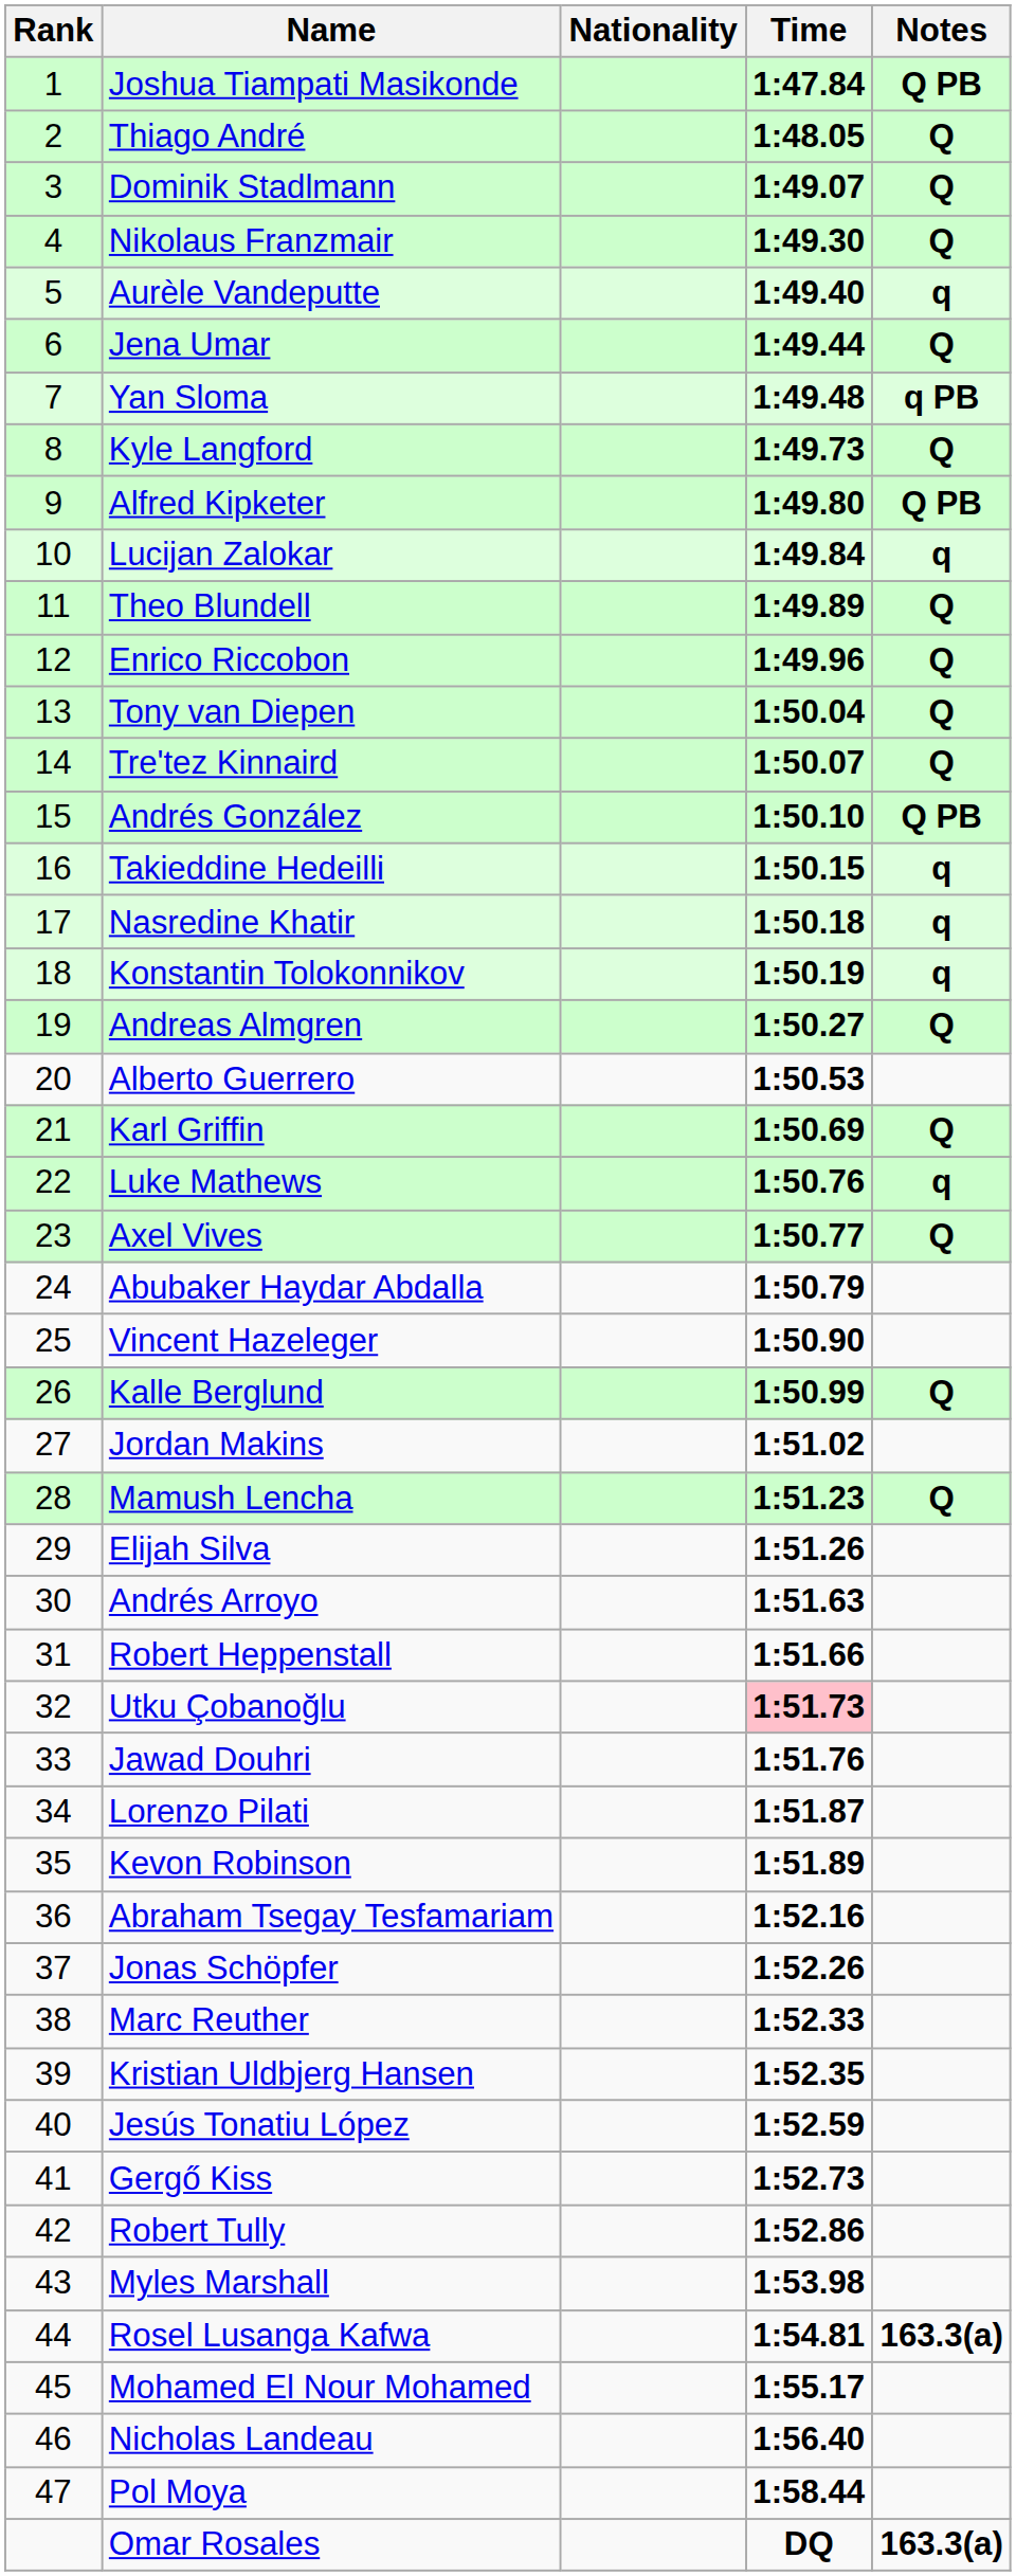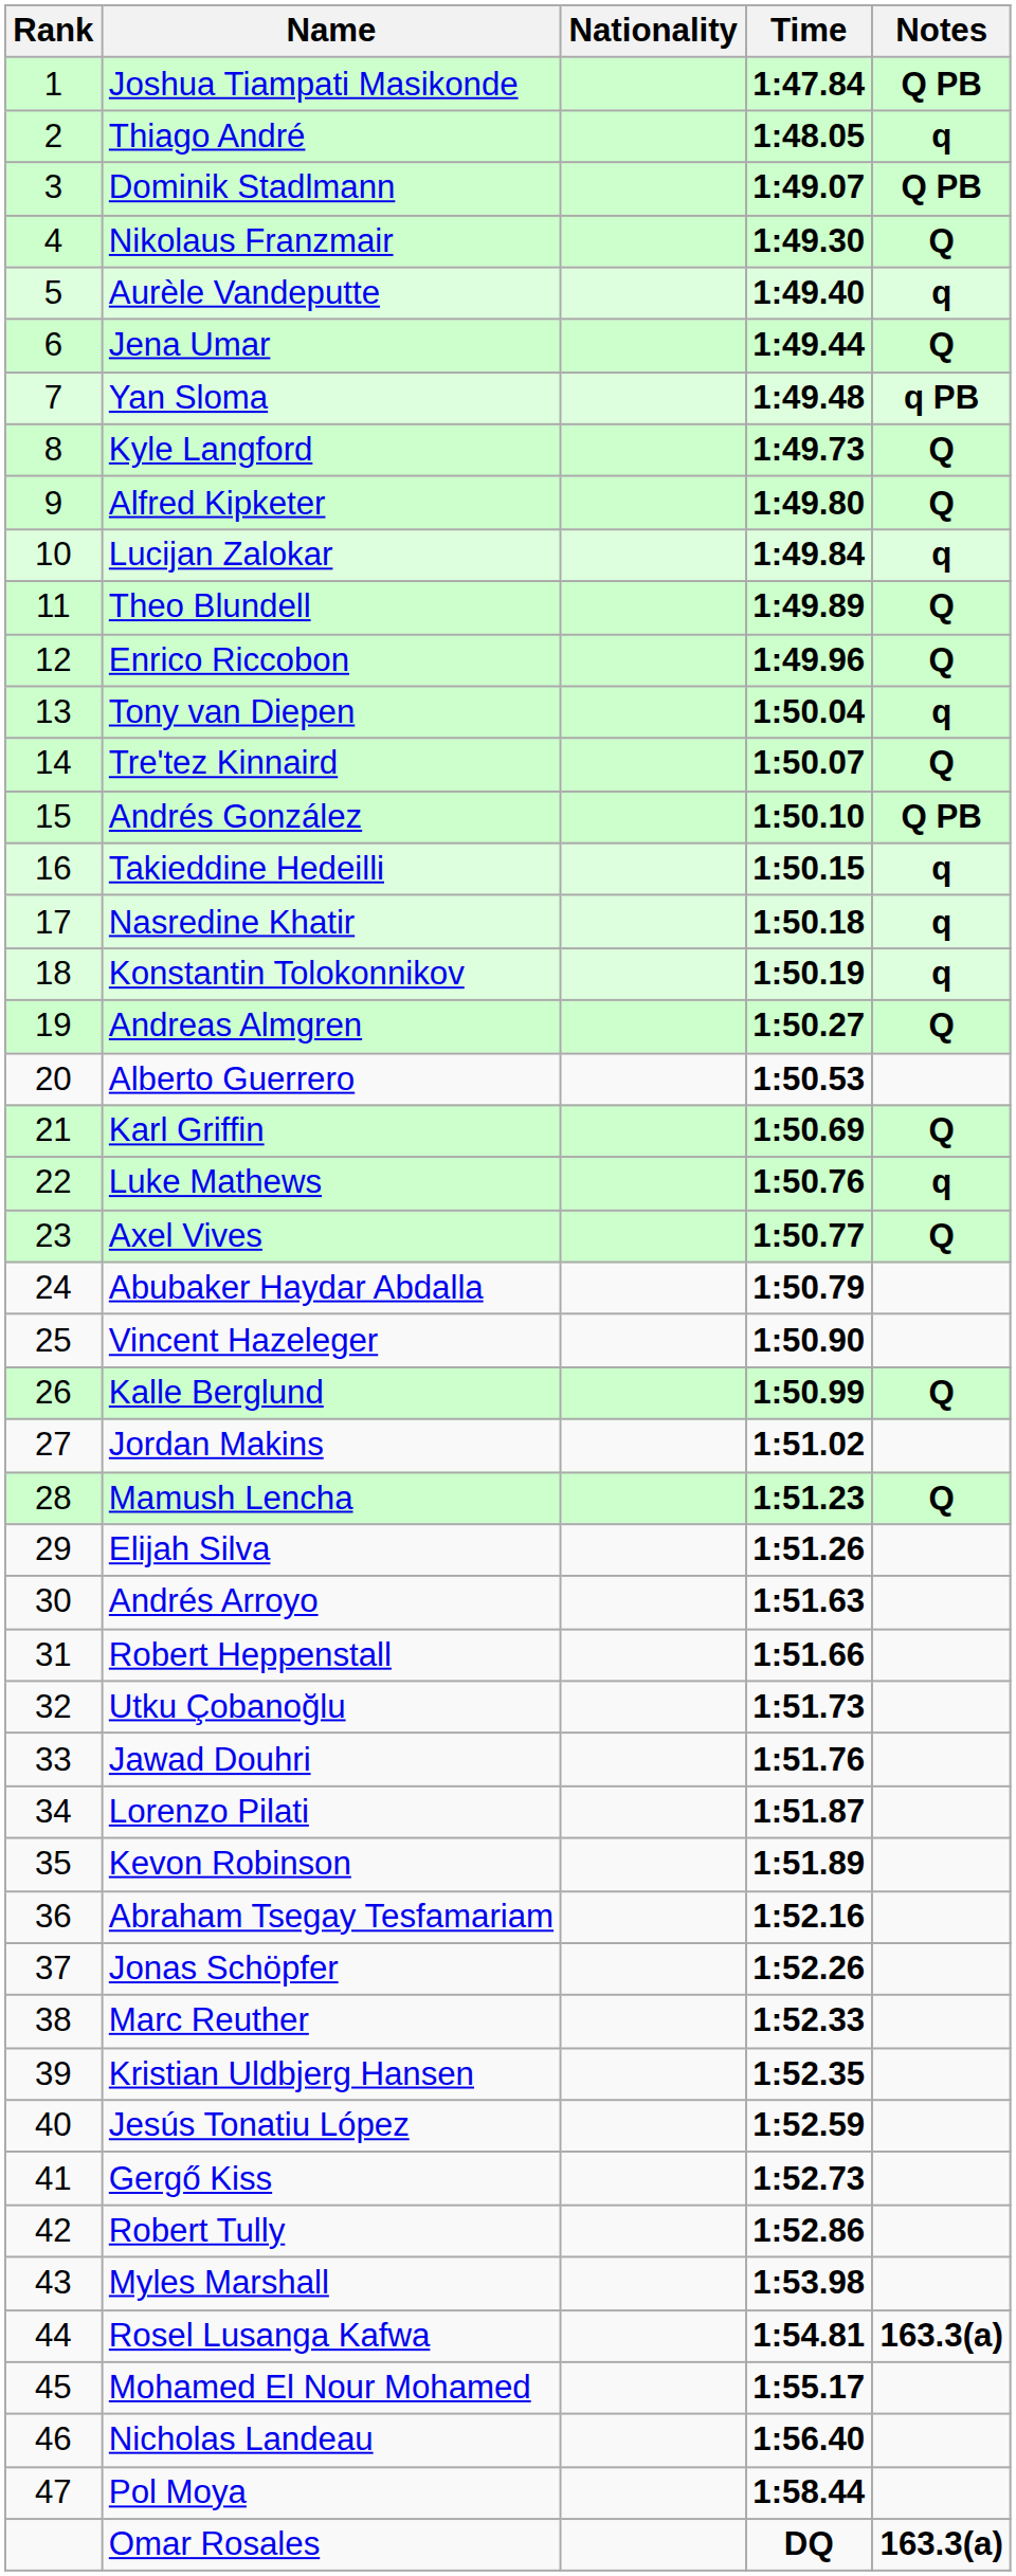Thiago André | Notes: Q -> q
Dominik Stadlmann | Notes: Q -> Q PB
Alfred Kipketer | Notes: Q PB -> Q
Tony van Diepen | Notes: Q -> q
Utku Çobanoğlu | Time: pink background -> no background
